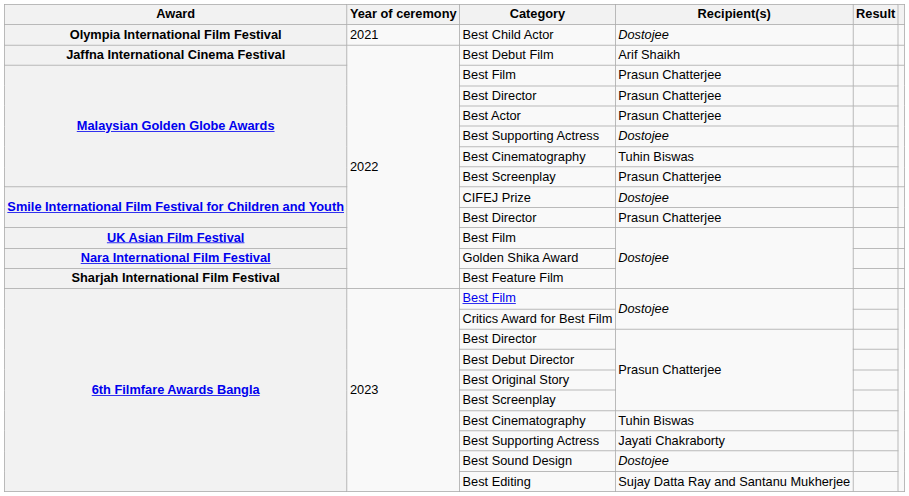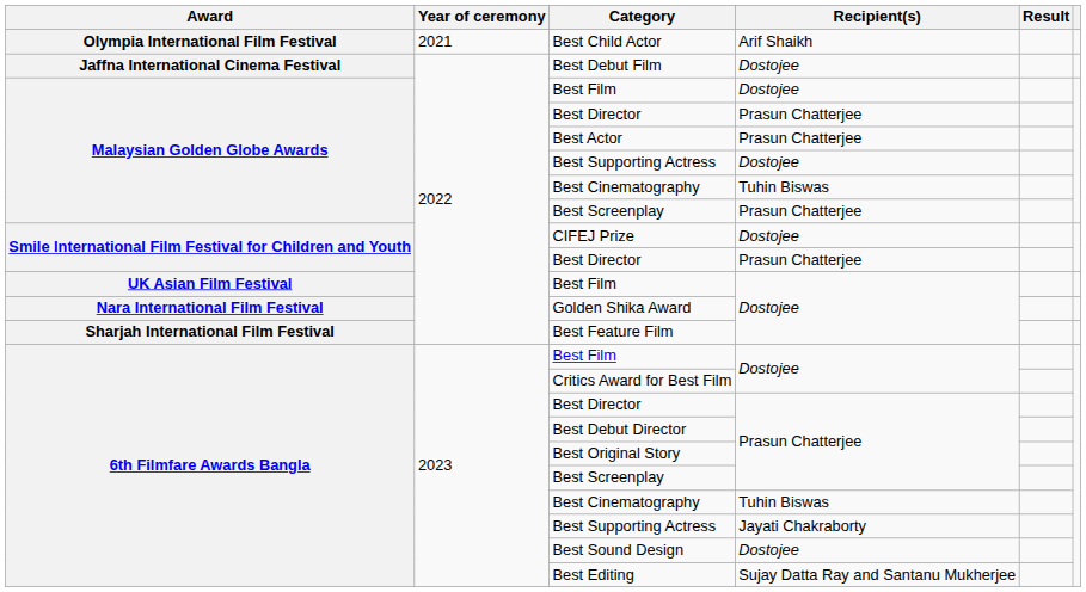Best Child Actor | Recipient(s): Dostojee -> Arif Shaikh
Best Debut Film | Recipient(s): Arif Shaikh -> Dostojee
Malaysian Golden Globe Awards / Best Film | Recipient(s): Prasun Chatterjee -> Dostojee
